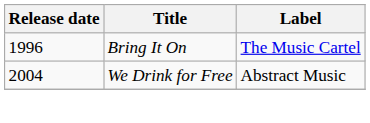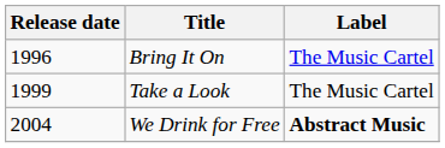+ row: 1999 | Take a Look | The Music Cartel
We Drink for Free | Label: normal -> bold
